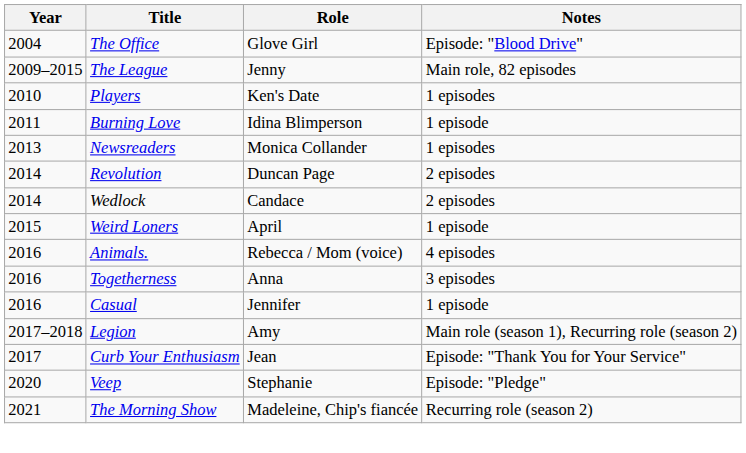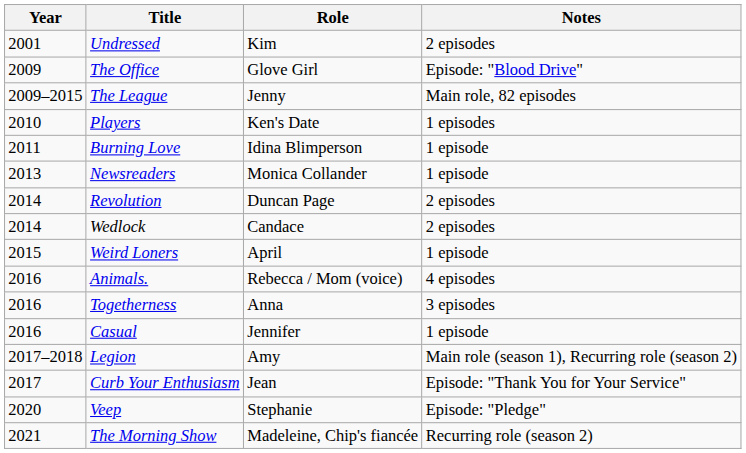+ row: 2001 | Undressed | Kim | 2 episodes
The Office | Year: 2004 -> 2009
Newsreaders | Notes: 1 episodes -> 1 episode
